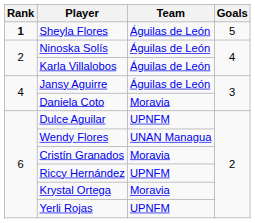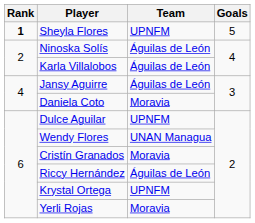Sheyla Flores | Team: Águilas de León -> UPNFM
Riccy Hernández | Team: UPNFM -> Águilas de León
Krystal Ortega | Team: Moravia -> UPNFM
Yerli Rojas | Team: UPNFM -> Moravia
